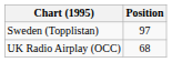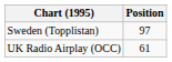UK Radio Airplay (OCC) | Position: 68 -> 61
